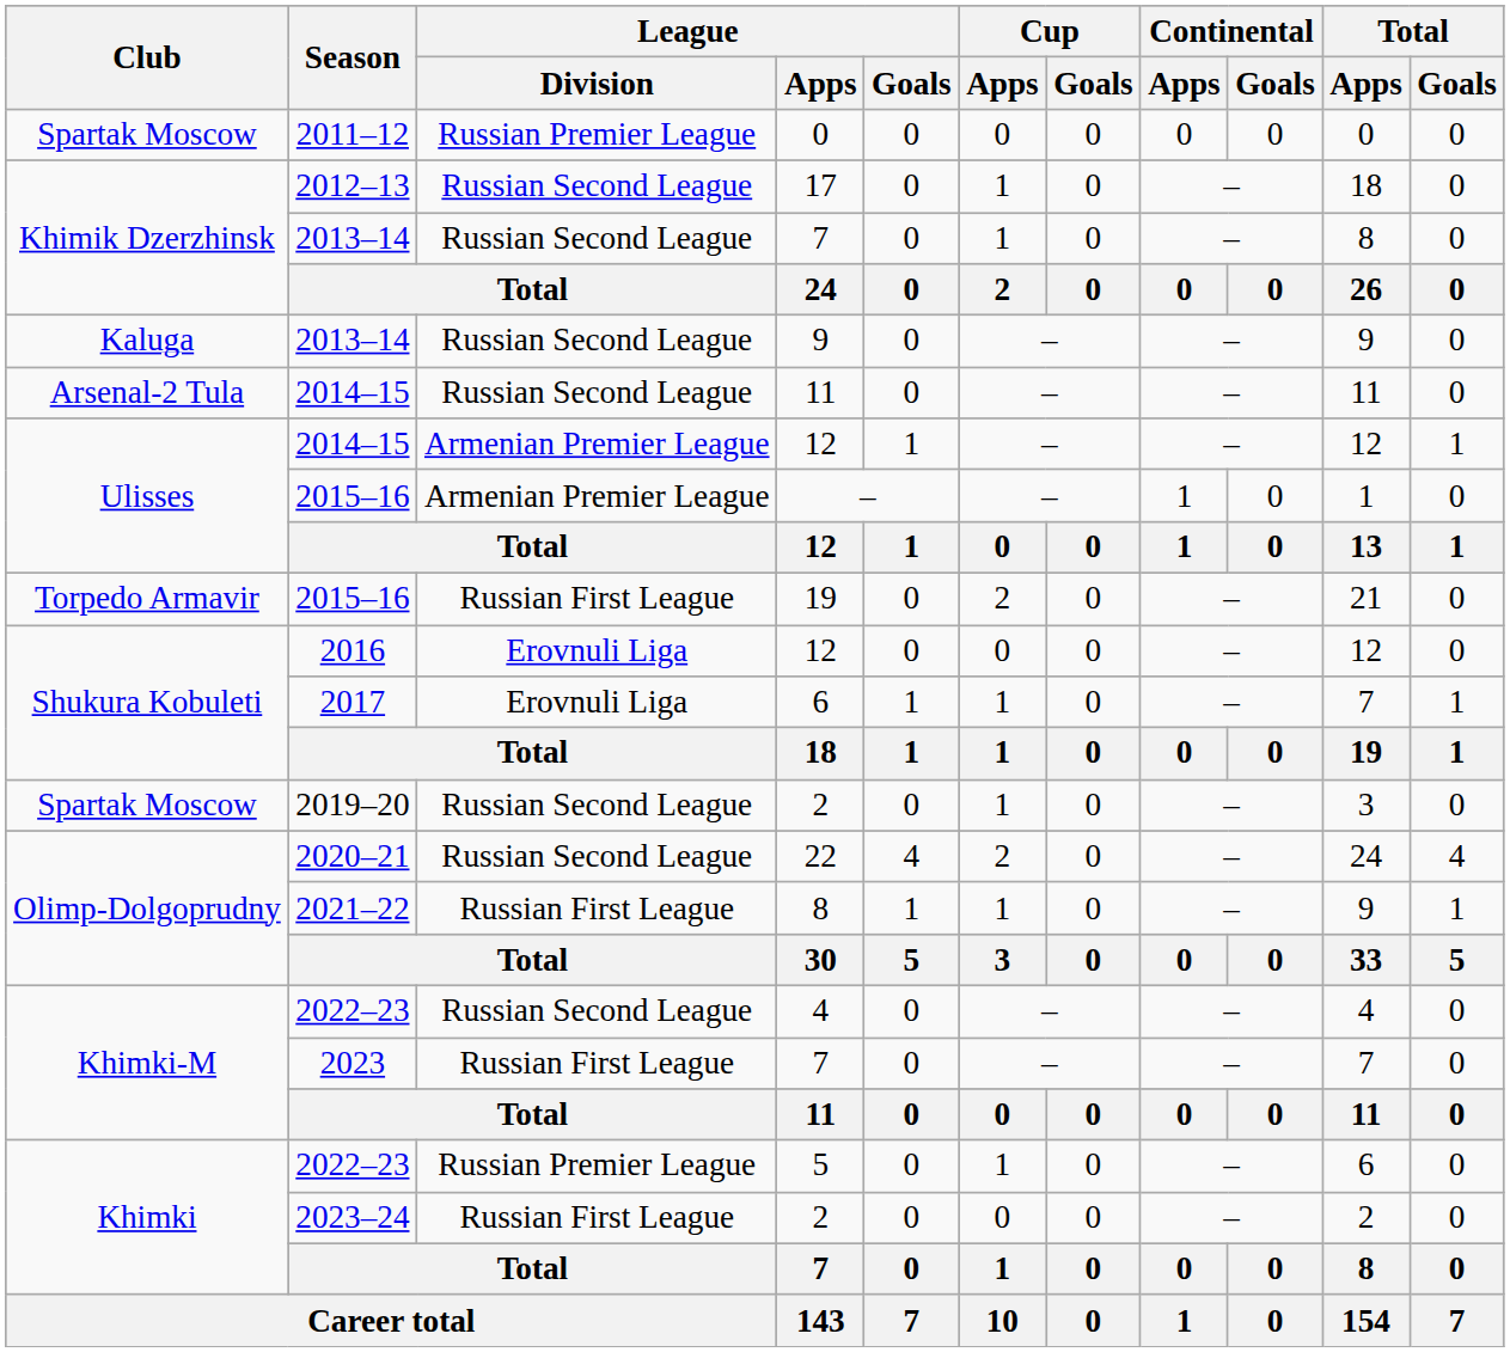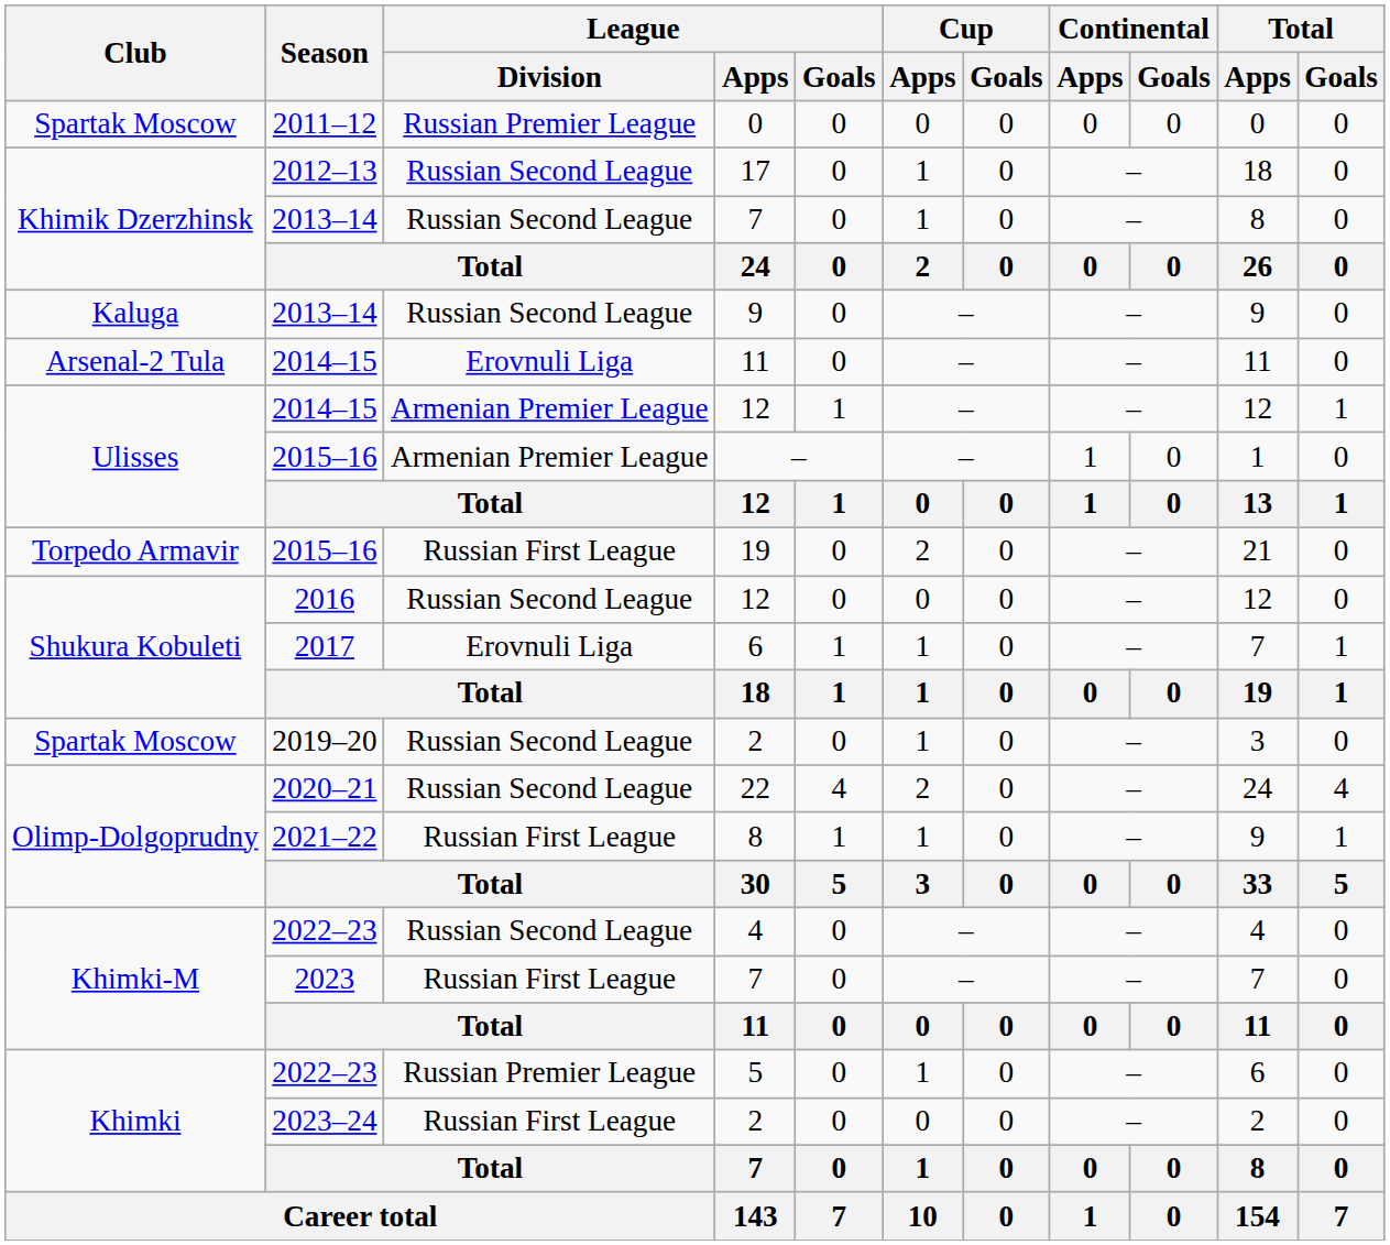2014–15 / 11 | League / Division: Russian Second League -> Erovnuli Liga
2016 / 12 | League / Division: Erovnuli Liga -> Russian Second League
